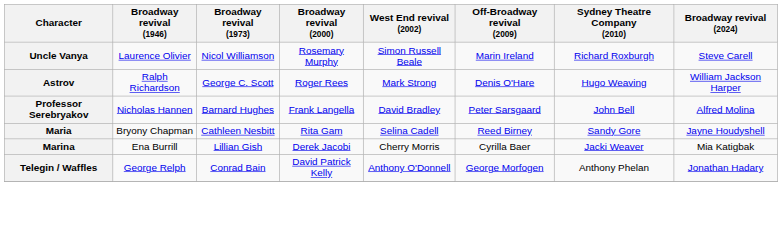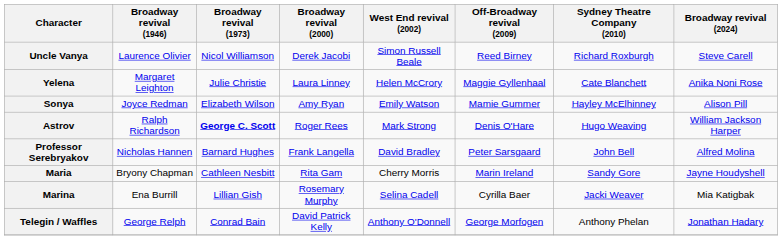Uncle Vanya | Broadway revival (2000): Rosemary Murphy -> Derek Jacobi
Uncle Vanya | Off-Broadway revival (2009): Marin Ireland -> Reed Birney
+ row: Yelena | Margaret Leighton | Julie Christie | Laura Linney | Helen McCrory | Maggie Gyllenhaal | Cate Blanchett | Anika Noni Rose
+ row: Sonya | Joyce Redman | Elizabeth Wilson | Amy Ryan | Emily Watson | Mamie Gummer | Hayley McElhinney | Alison Pill
Astrov | Broadway revival (1973): normal -> bold
Maria | West End revival (2002): Selina Cadell -> Cherry Morris
Maria | Off-Broadway revival (2009): Reed Birney -> Marin Ireland
Marina | Broadway revival (2000): Derek Jacobi -> Rosemary Murphy
Marina | West End revival (2002): Cherry Morris -> Selina Cadell
